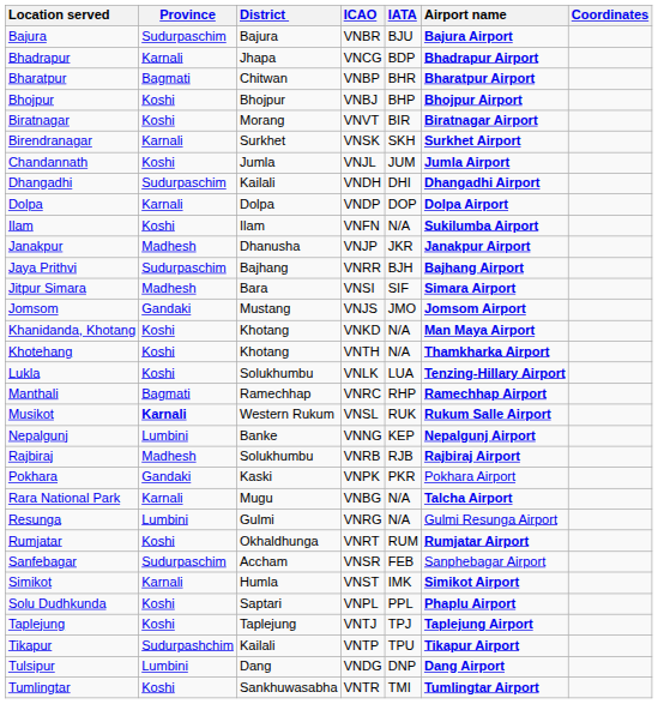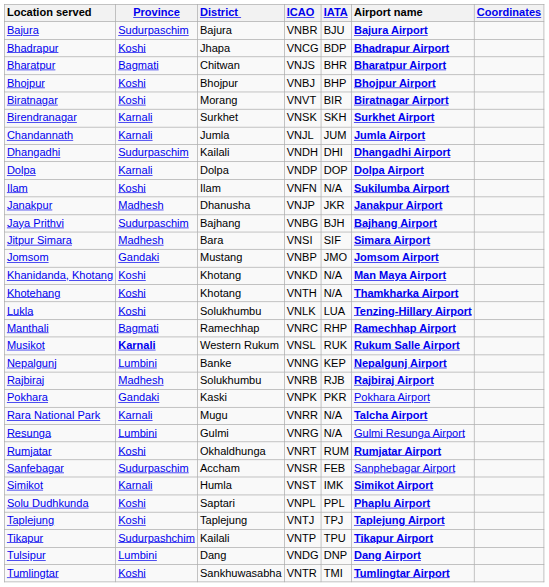Bhadrapur | Province: Karnali -> Koshi
Bharatpur | ICAO: VNBP -> VNJS
Chandannath | Province: Koshi -> Karnali
Jaya Prithvi | ICAO: VNRR -> VNBG
Jomsom | ICAO: VNJS -> VNBP
Rara National Park | ICAO: VNBG -> VNRR
